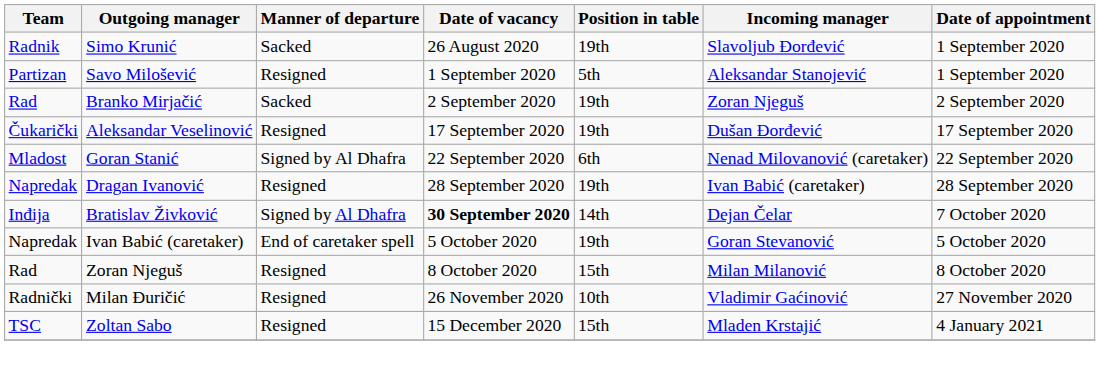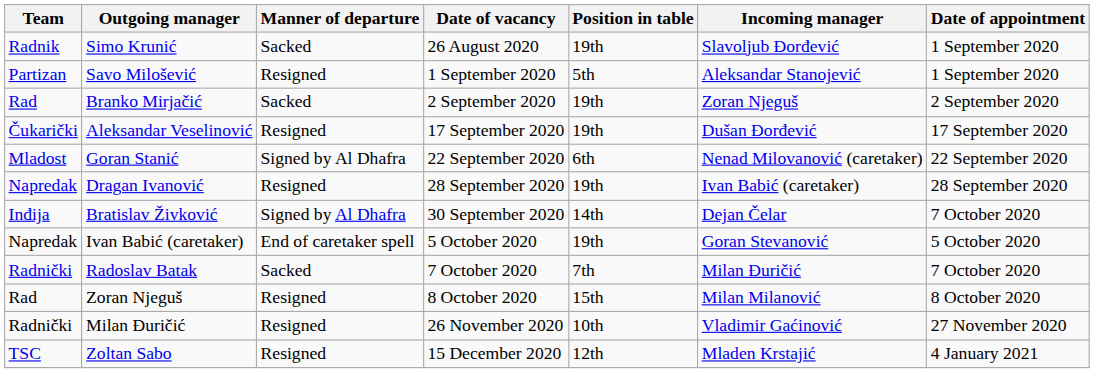Bratislav Živković | Date of vacancy: bold -> normal
+ row: Radnički | Radoslav Batak | Sacked | 7 October 2020 | 7th | Milan Đuričić | 7 October 2020
Zoltan Sabo | Position in table: 15th -> 12th
